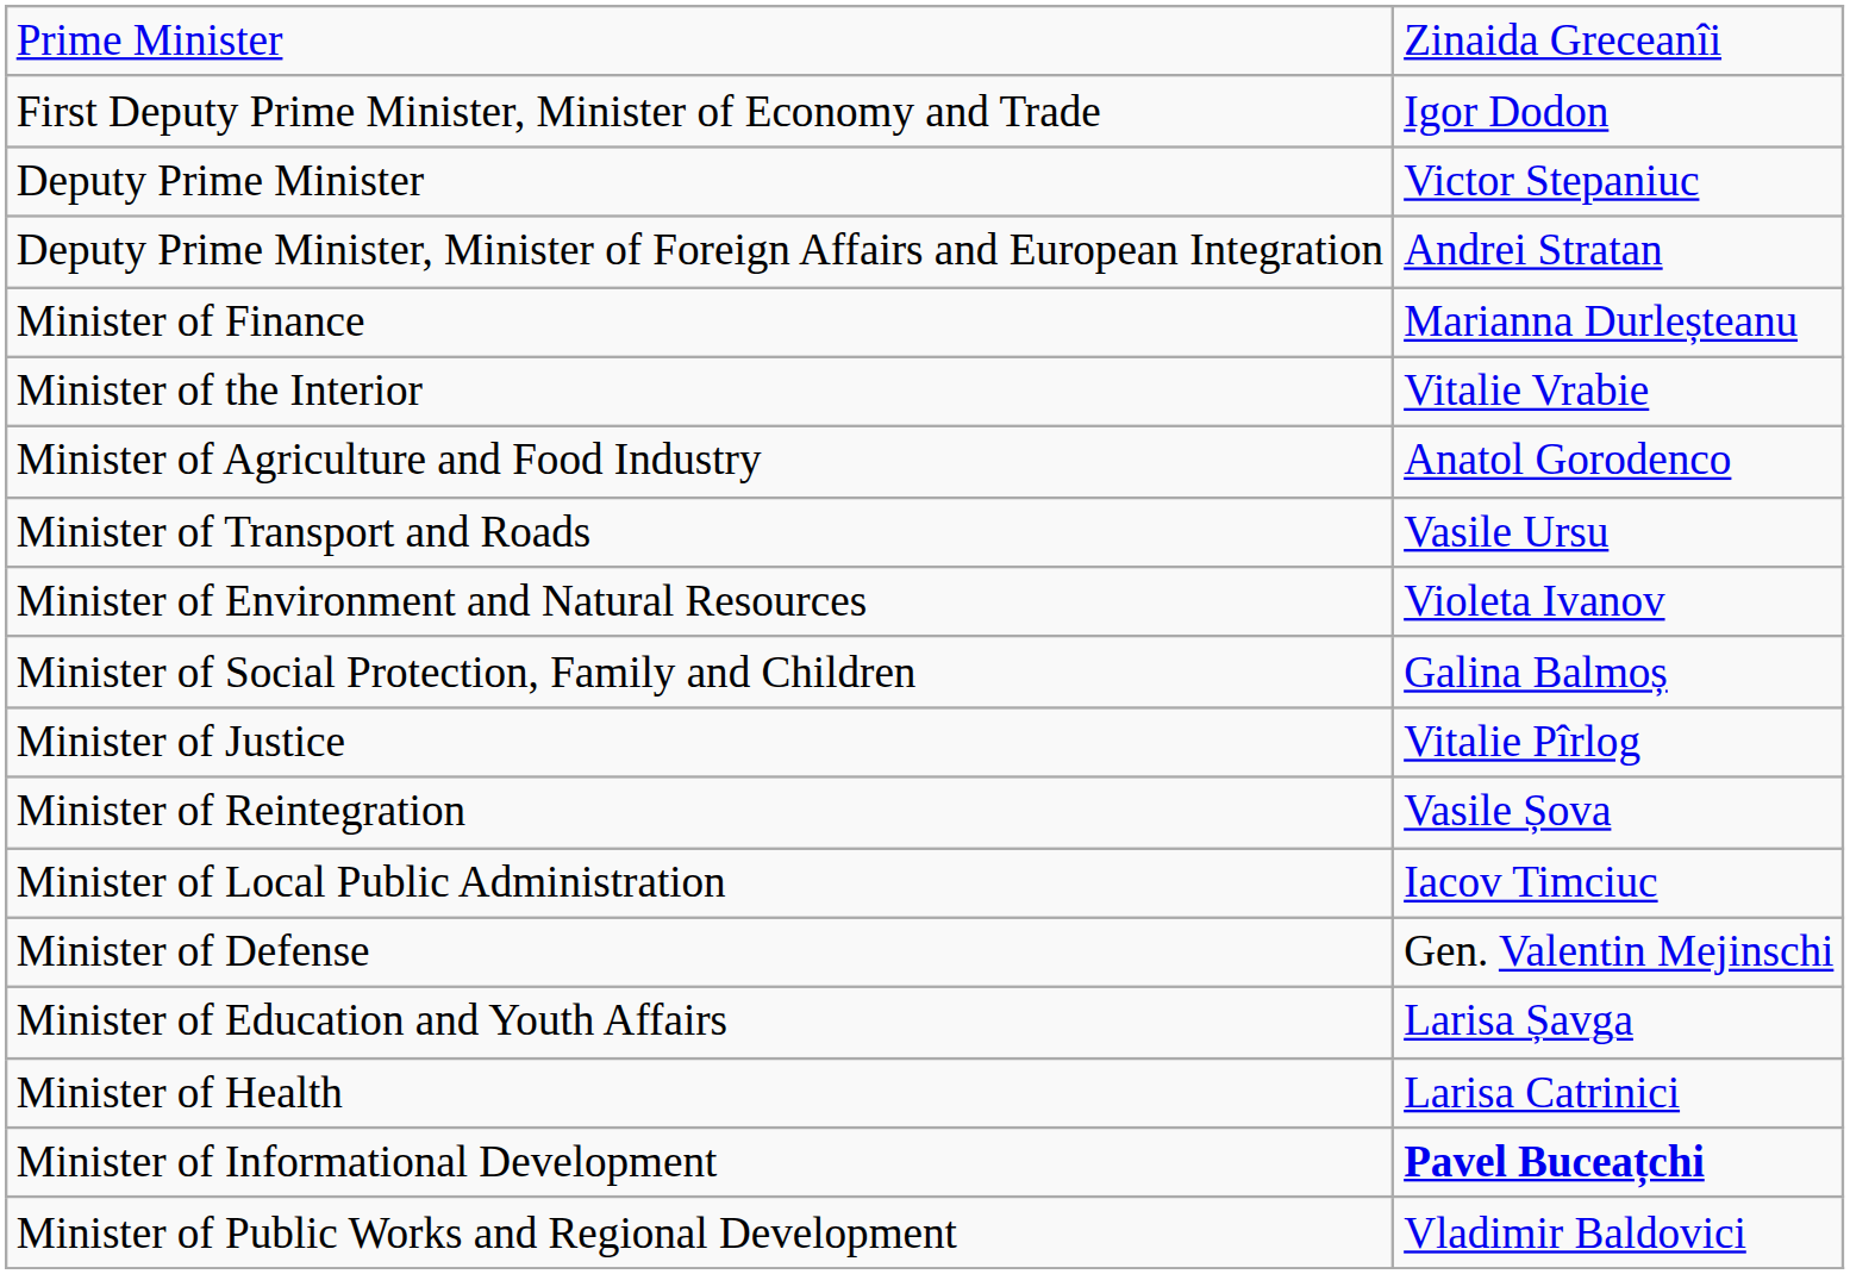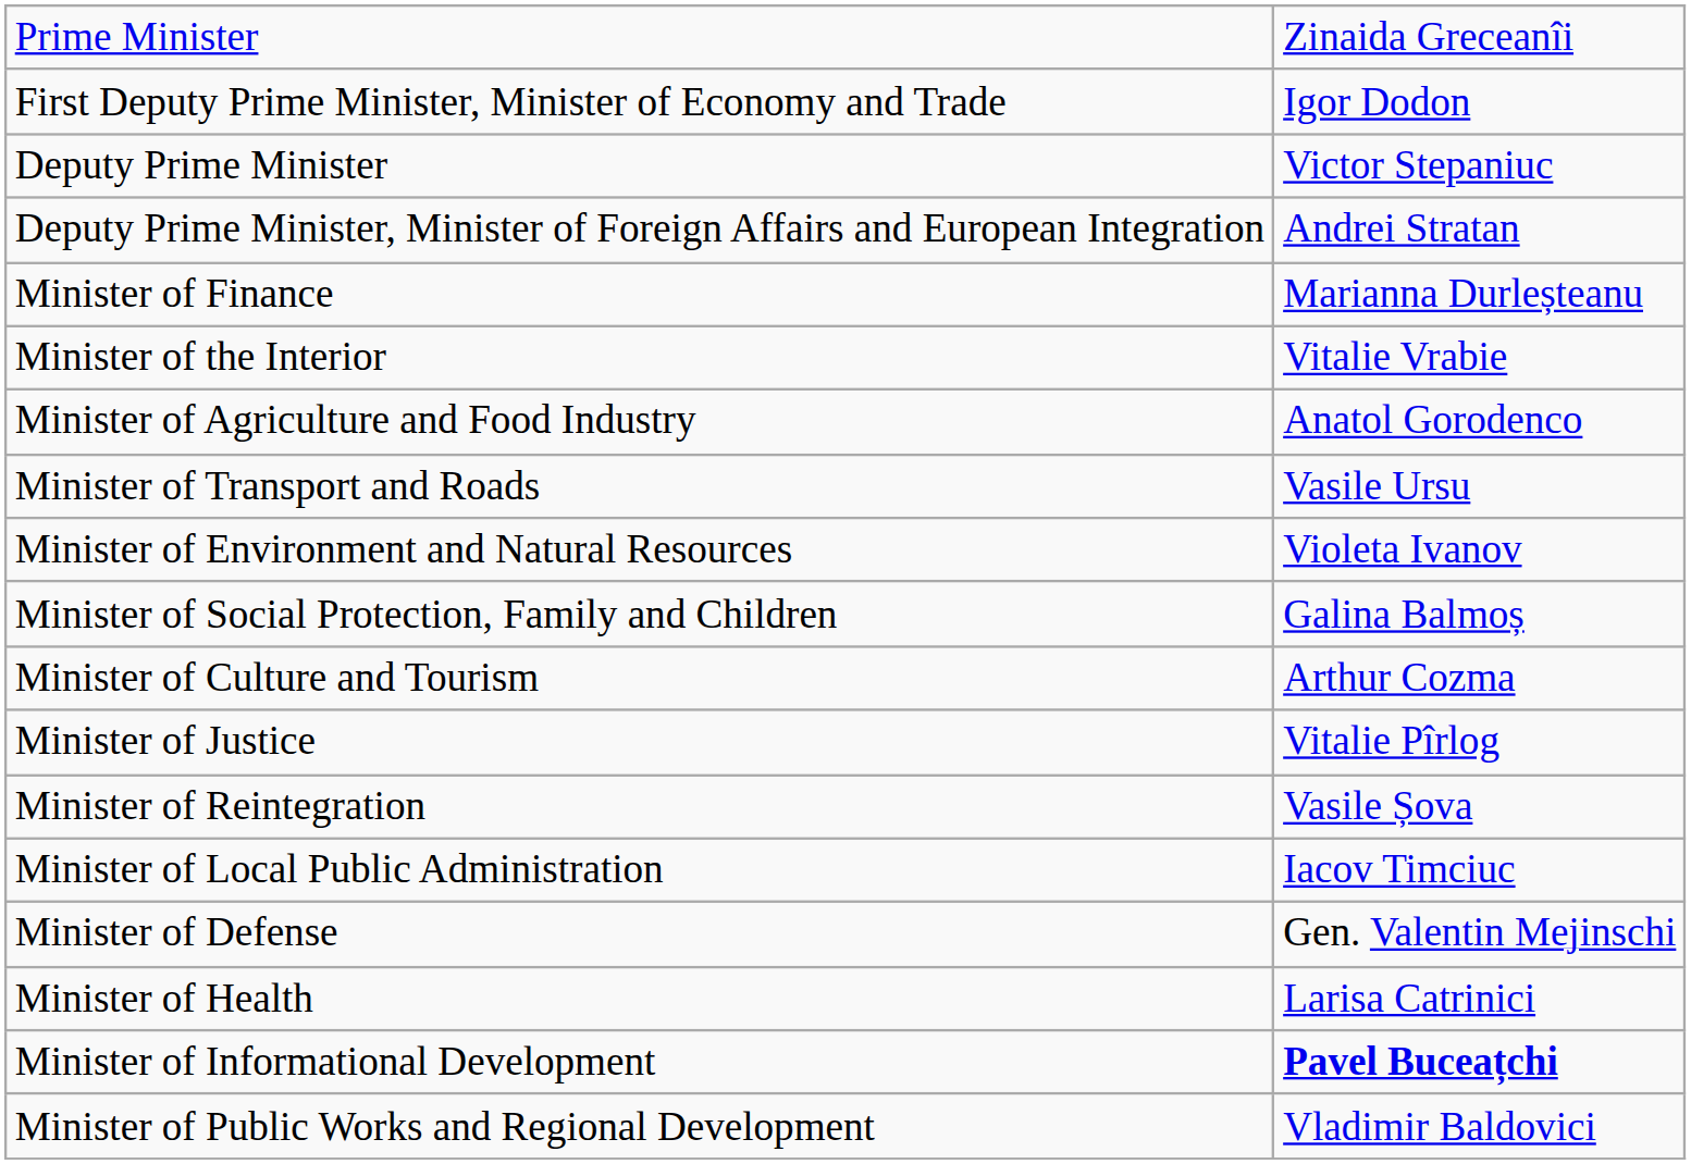+ row: Minister of Culture and Tourism | Arthur Cozma
- row: Minister of Education and Youth Affairs | Larisa Șavga
